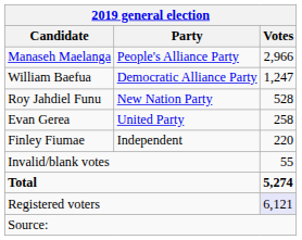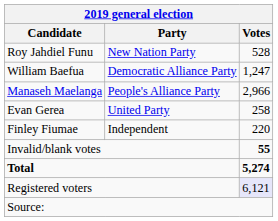rows swapped: Manaseh Maelanga <-> Roy Jahdiel Funu
Invalid/blank votes | Votes: normal -> bold
